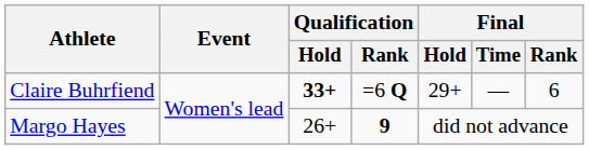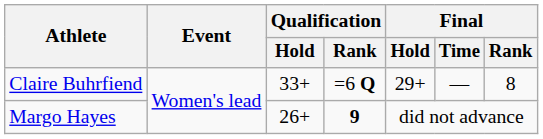Claire Buhrfiend | Qualification / Hold: bold -> normal
Claire Buhrfiend | Final / Rank: 6 -> 8
